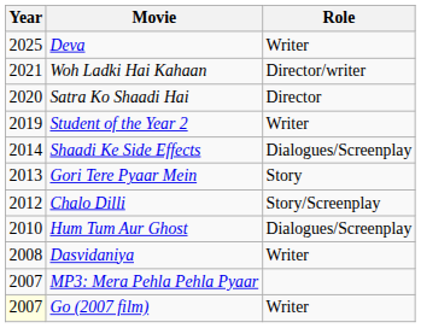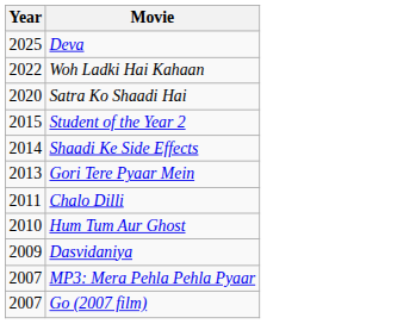- column: Role | Writer | Director/writer | Director | Writer | Dialogues/Screenplay | Story | Story/Screenplay | Dialogues/Screenplay | Writer | Writer
Woh Ladki Hai Kahaan | Year: 2021 -> 2022
Student of the Year 2 | Year: 2019 -> 2015
Chalo Dilli | Year: 2012 -> 2011
Dasvidaniya | Year: 2008 -> 2009
Go (2007 film) | Year: lightyellow background -> no background
